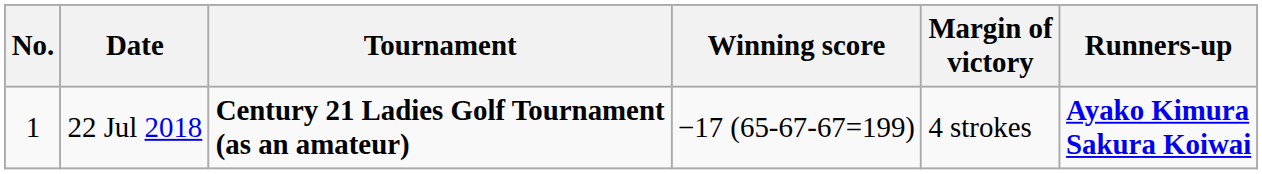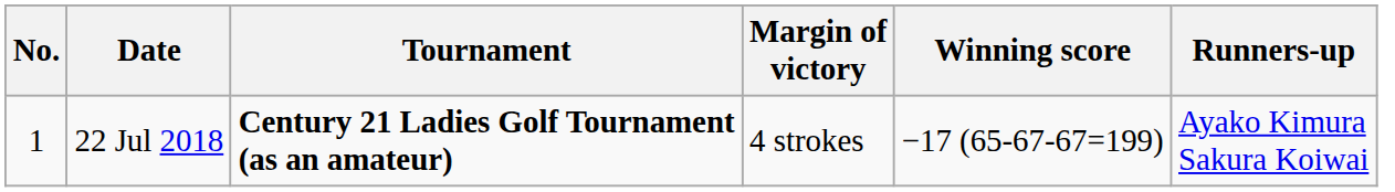columns swapped: Winning score <-> Margin of victory
22 Jul 2018 | Runners-up: bold -> normal
